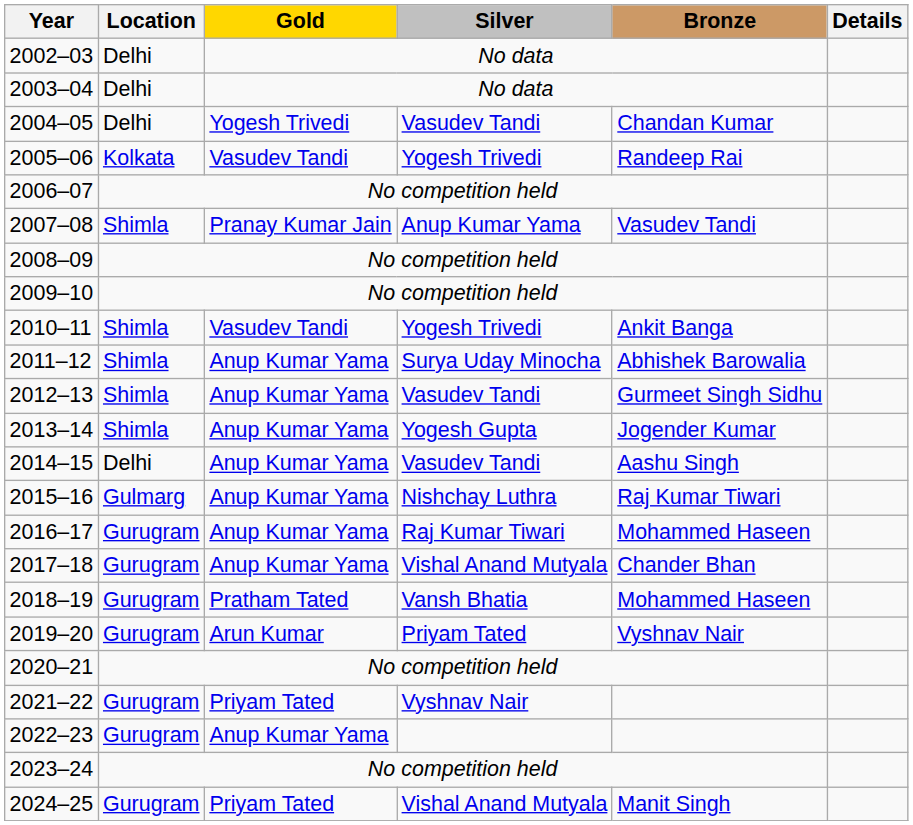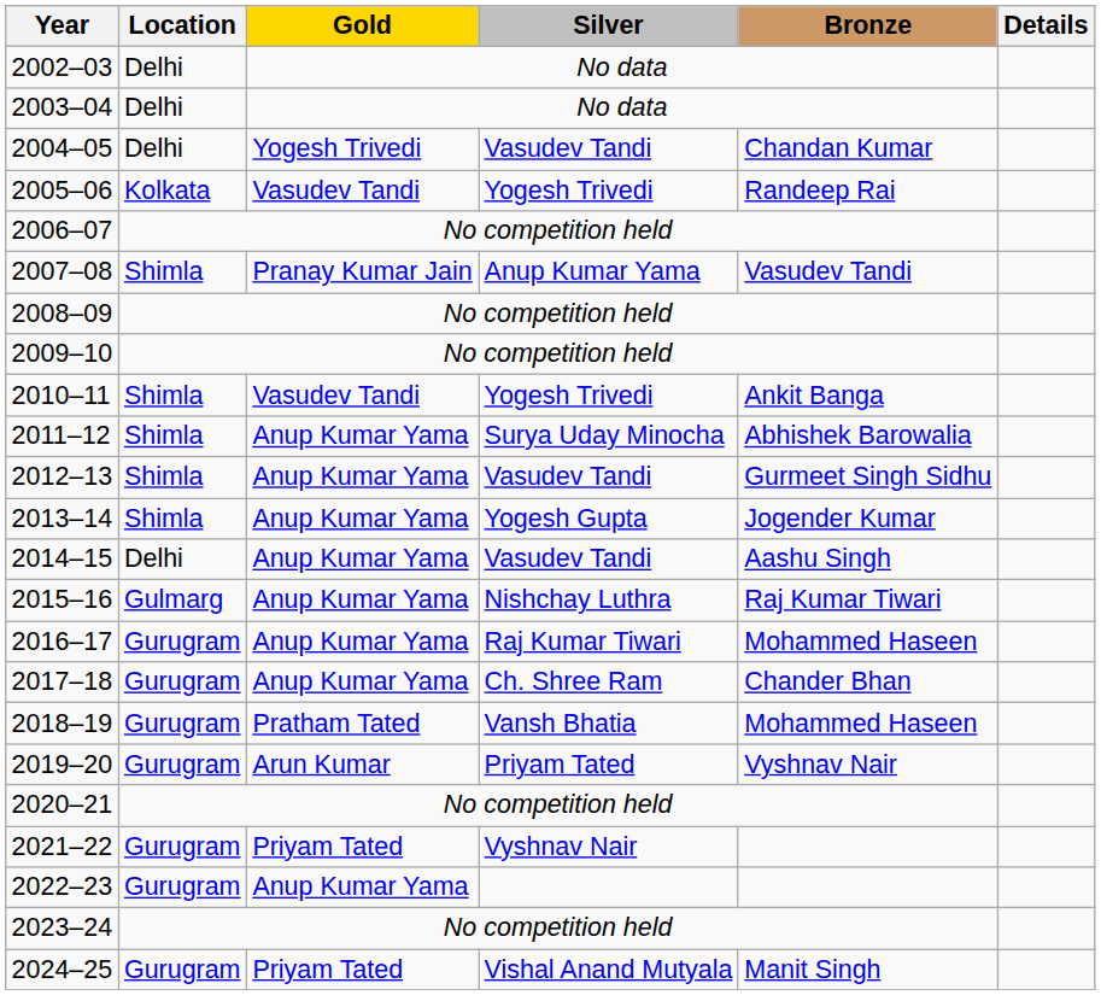2017–18 | Silver: Vishal Anand Mutyala -> Ch. Shree Ram
